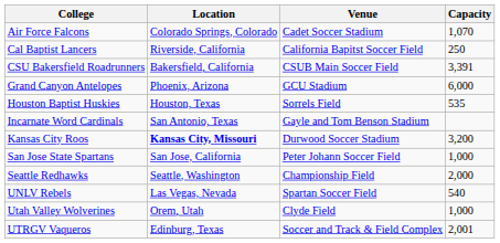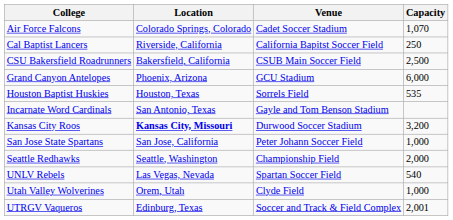CSU Bakersfield Roadrunners | Capacity: 3,391 -> 2,500
